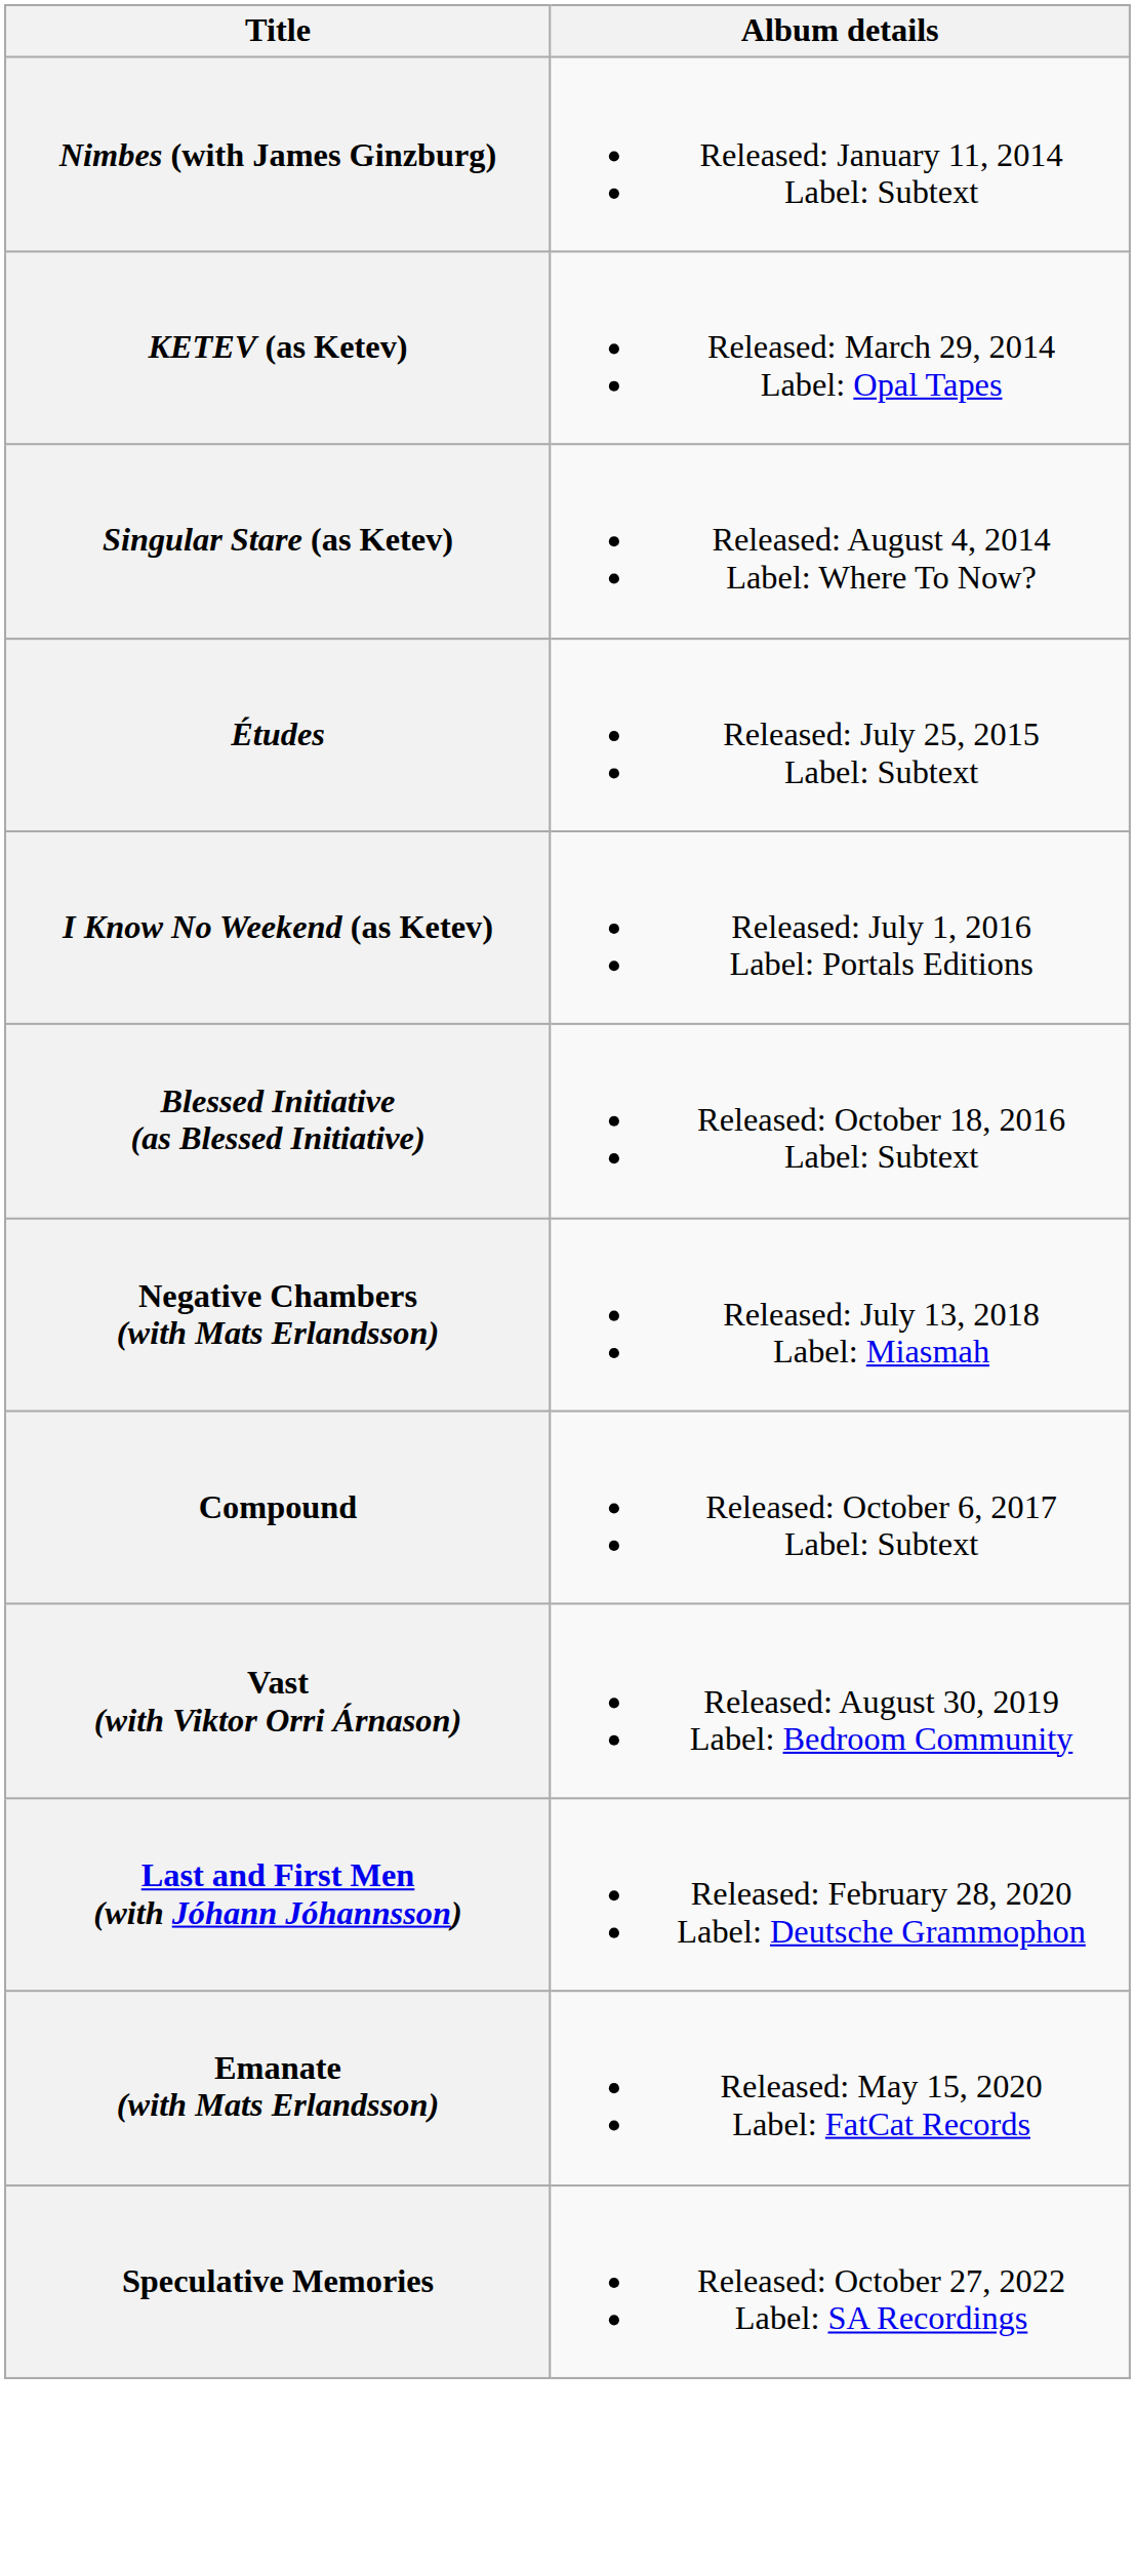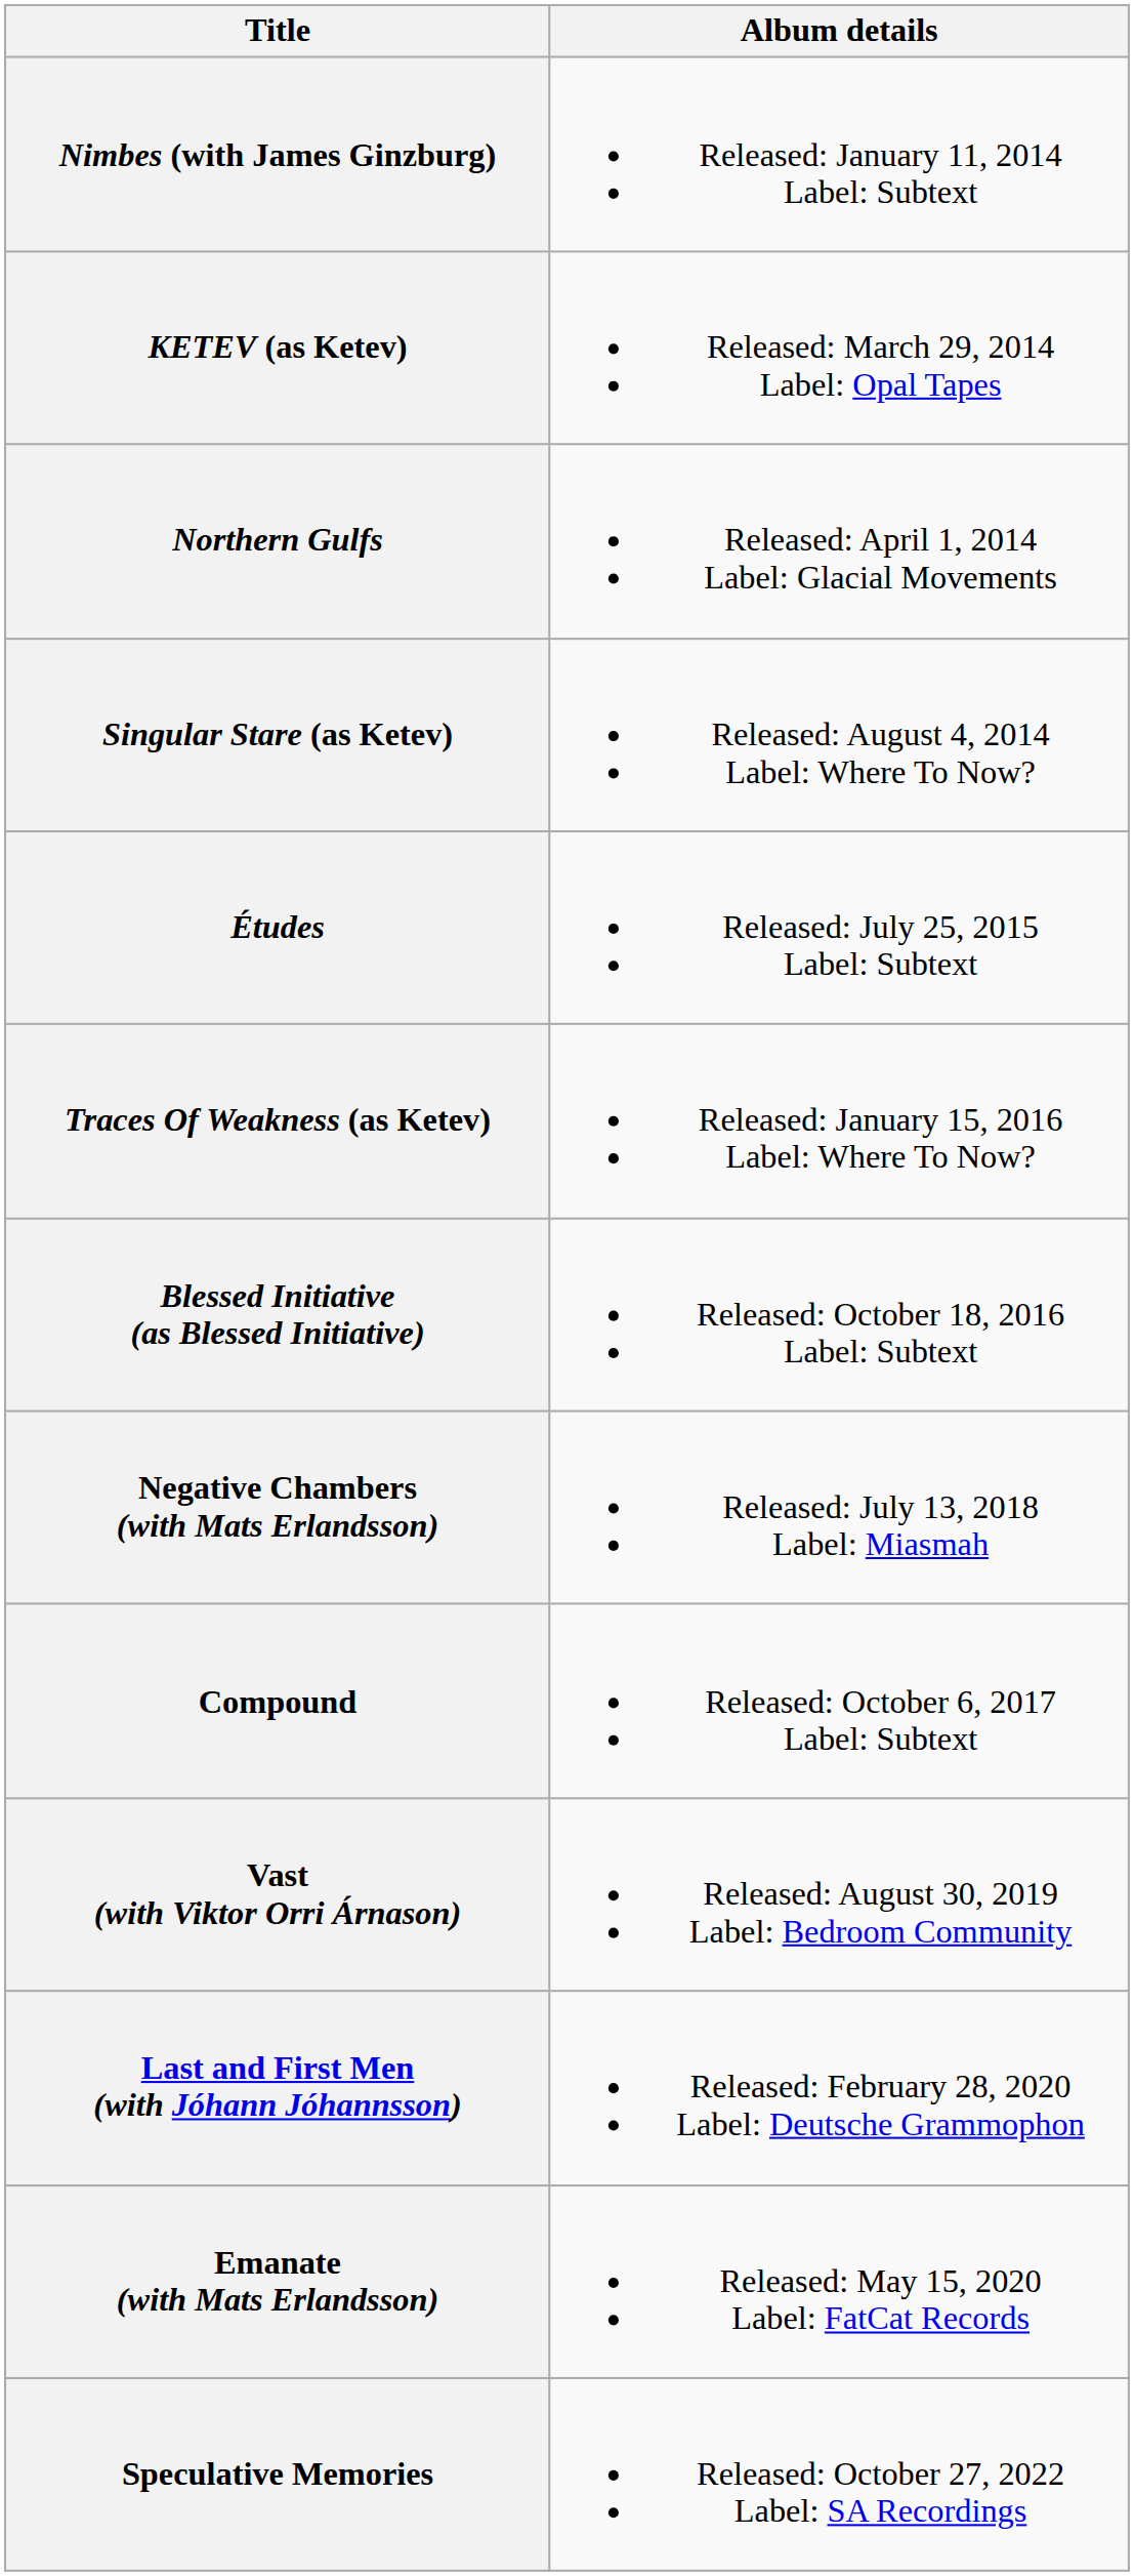+ row: Northern Gulfs | Released: April 1, 2014 Label: Glacial Movements
+ row: Traces Of Weakness (as Ketev) | Released: January 15, 2016 Label: Where To Now?
- row: I Know No Weekend (as Ketev) | Released: July 1, 2016 Label: Portals Editions
